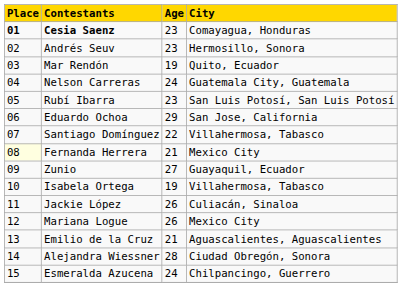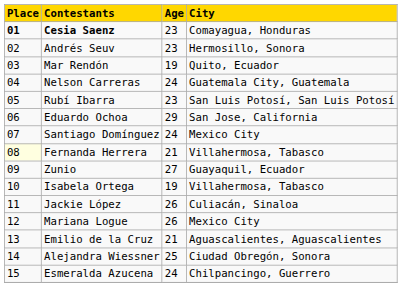Santiago Domínguez | Age: 22 -> 24
Santiago Domínguez | City: Villahermosa, Tabasco -> Mexico City
Fernanda Herrera | City: Mexico City -> Villahermosa, Tabasco
Alejandra Wiessner | Age: 28 -> 25
